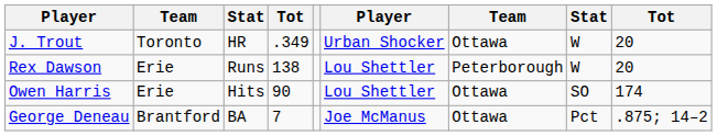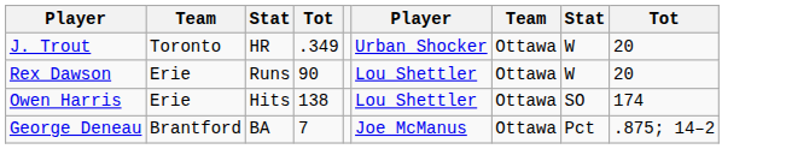Rex Dawson | column 4: 138 -> 90
Rex Dawson | column 7: Peterborough -> Ottawa
Owen Harris | column 4: 90 -> 138
